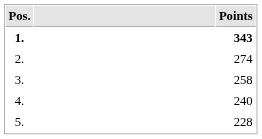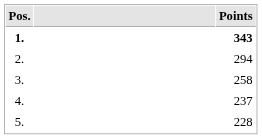2. | Points: 274 -> 294
4. | Points: 240 -> 237
